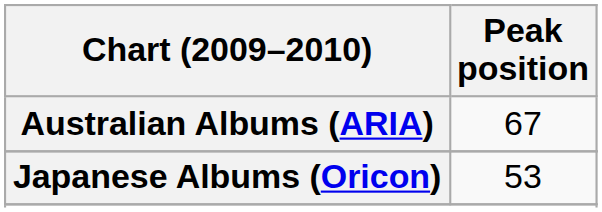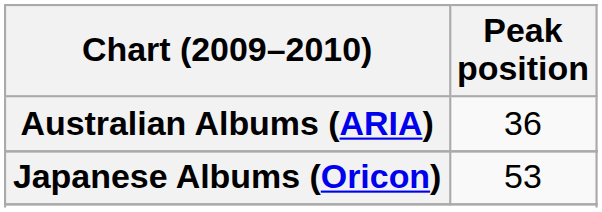Australian Albums (ARIA) | Peak position: 67 -> 36
